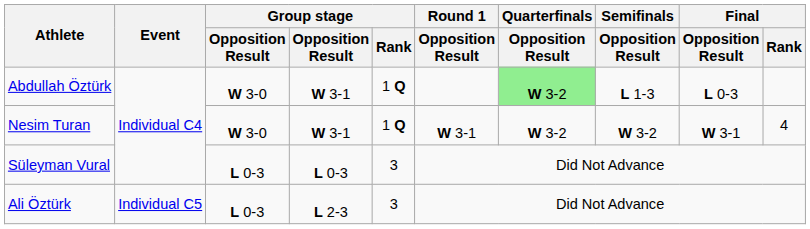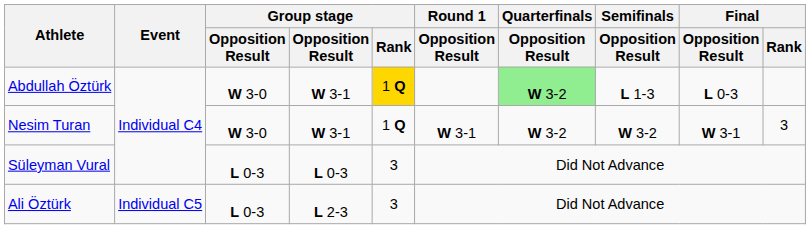Abdullah Öztürk | Group stage / Rank: no background -> gold background
Nesim Turan | Final / Rank: 4 -> 3
